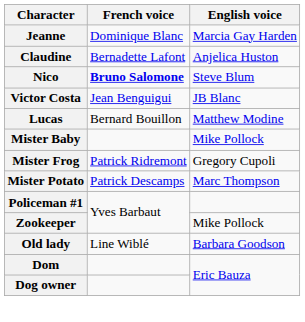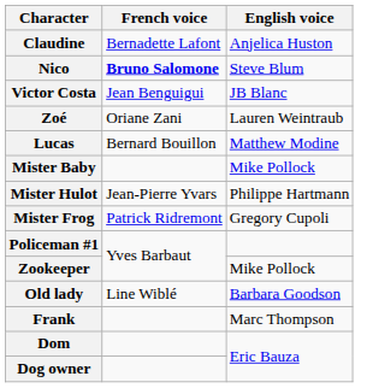- row: Jeanne | Dominique Blanc | Marcia Gay Harden
+ row: Zoé | Oriane Zani | Lauren Weintraub
+ row: Mister Hulot | Jean-Pierre Yvars | Philippe Hartmann
- row: Mister Potato | Patrick Descamps | Marc Thompson
+ row: Frank | Marc Thompson
